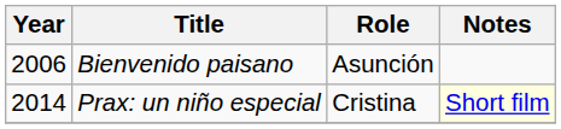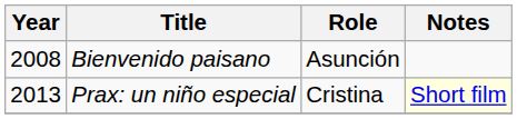Bienvenido paisano | Year: 2006 -> 2008
Prax: un niño especial | Year: 2014 -> 2013
